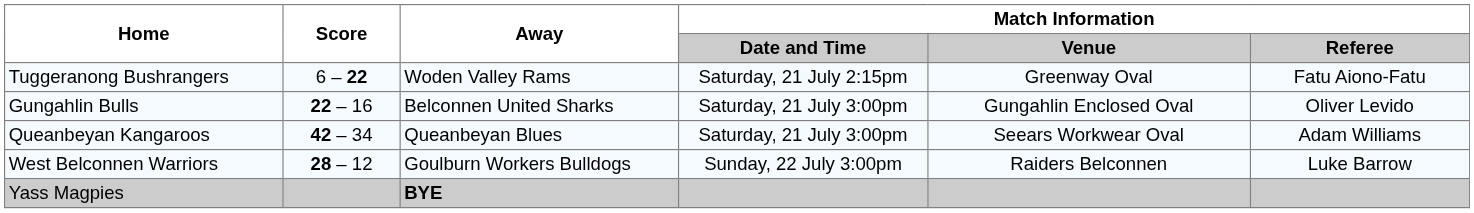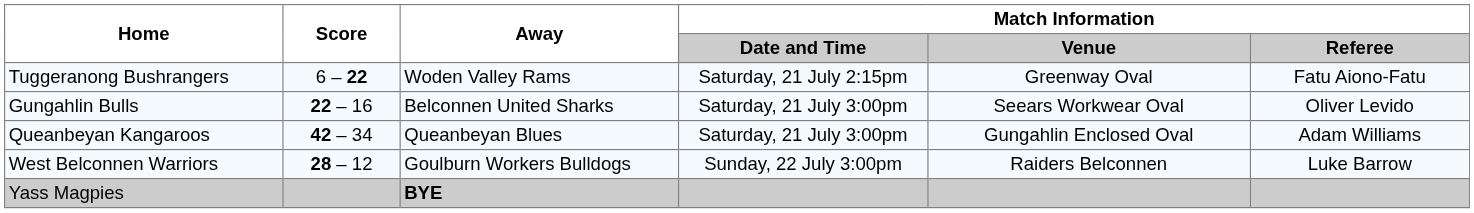Gungahlin Bulls | Match Information / Venue: Gungahlin Enclosed Oval -> Seears Workwear Oval
Queanbeyan Kangaroos | Match Information / Venue: Seears Workwear Oval -> Gungahlin Enclosed Oval
